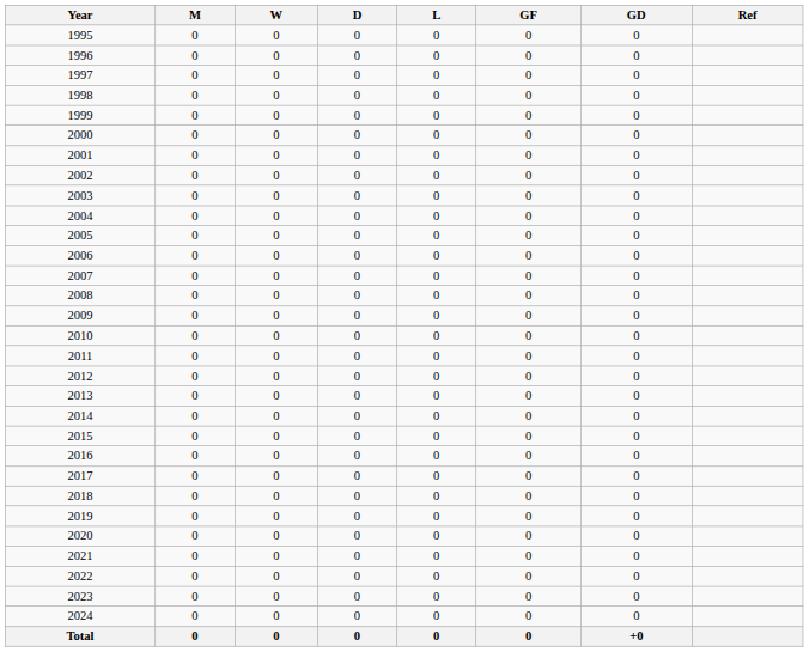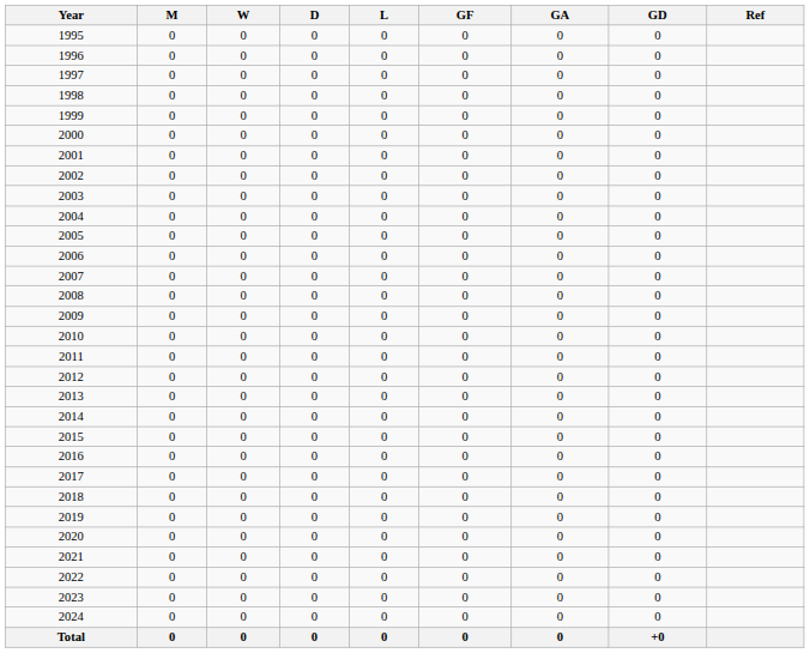+ column: GA | 0 | 0 | 0 | 0 | 0 | 0 | 0 | 0 | 0 | 0 | 0 | 0 | 0 | 0 | 0 | 0 | 0 | 0 | 0 | 0 | 0 | 0 | 0 | 0 | 0 | 0 | 0 | 0 | 0 | 0 | 0
